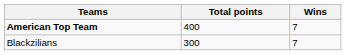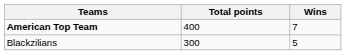Blackzilians | Wins: 7 -> 5
